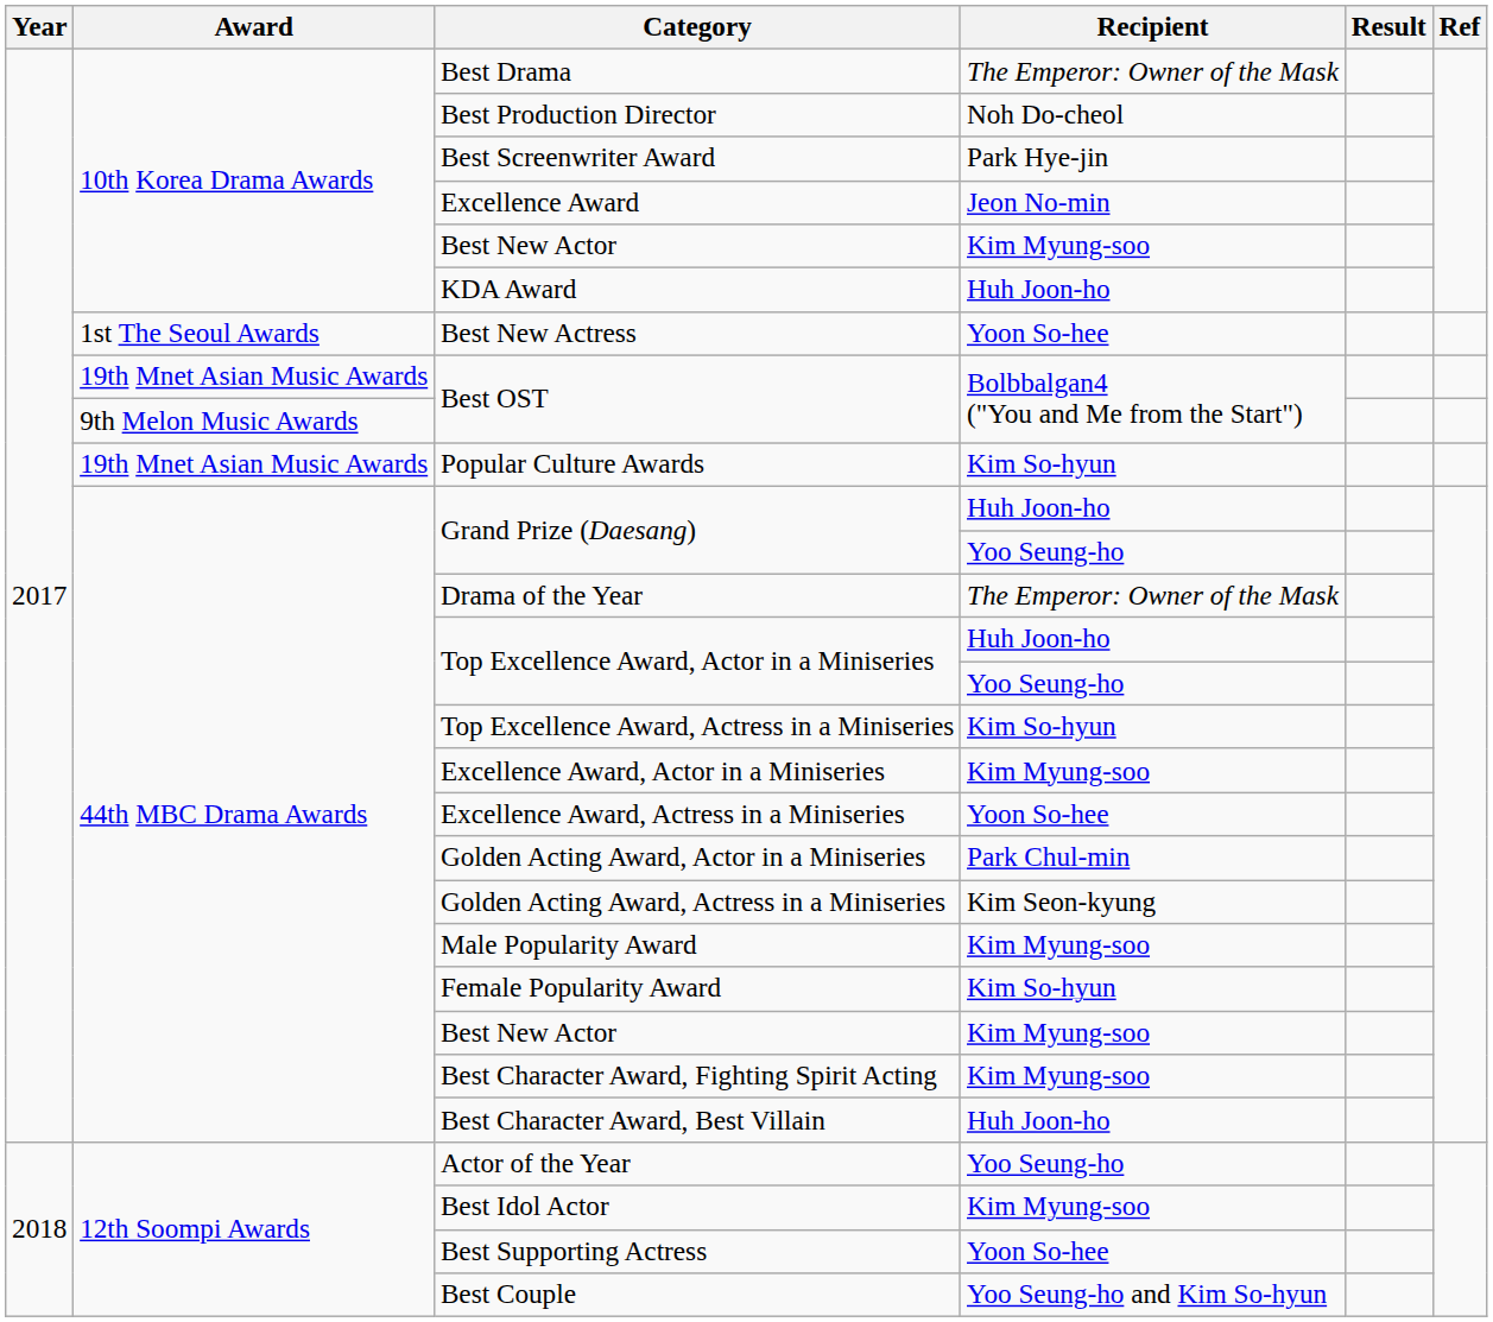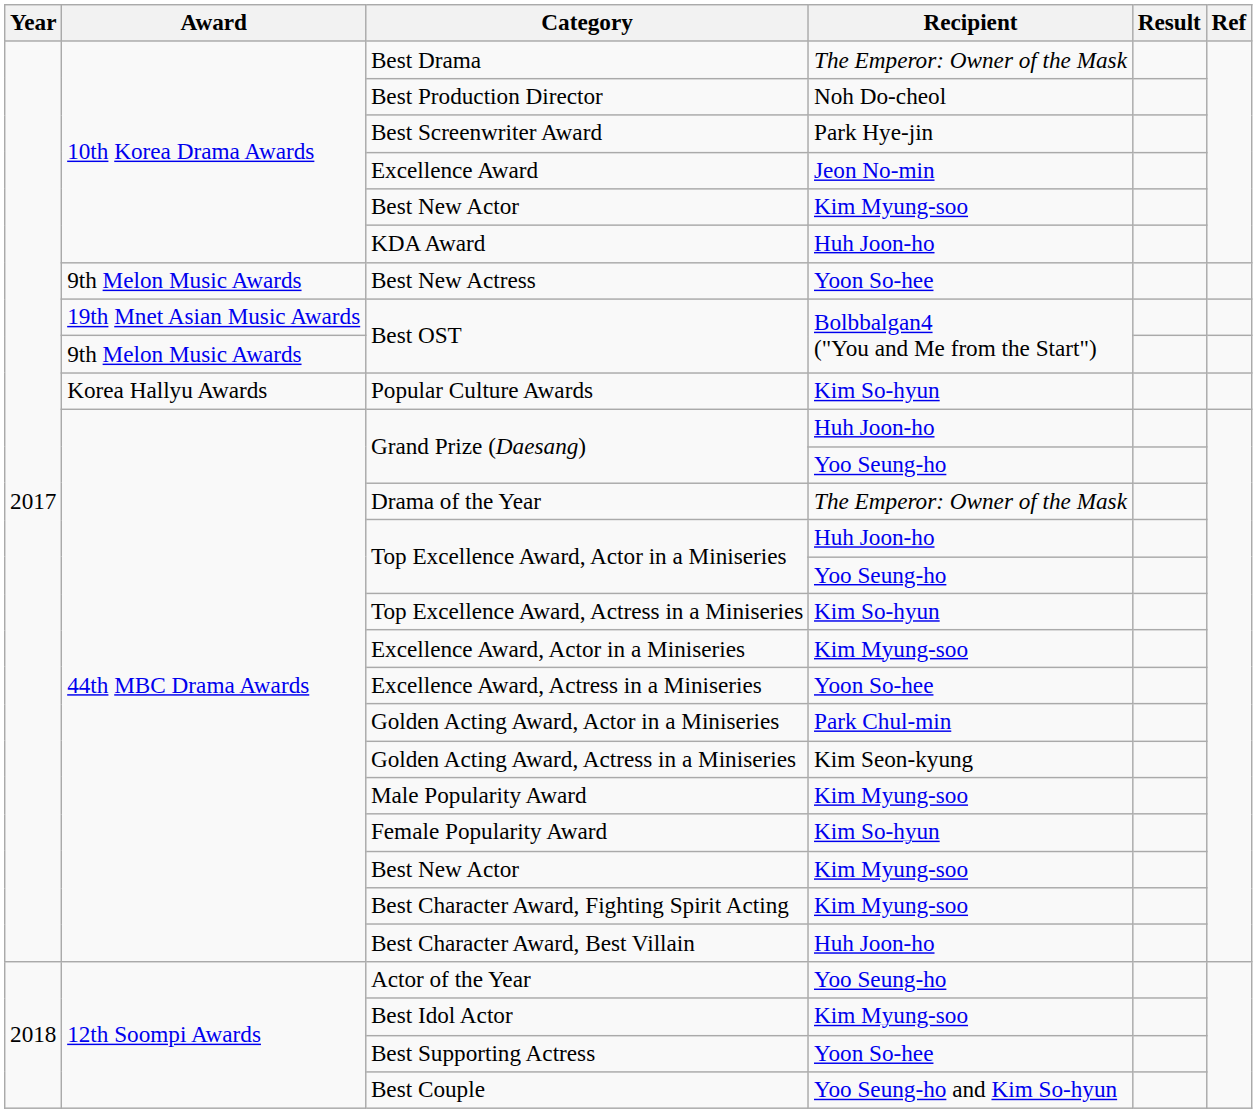Best New Actress | Award: 1st The Seoul Awards -> 9th Melon Music Awards
Popular Culture Awards | Award: 19th Mnet Asian Music Awards -> Korea Hallyu Awards
